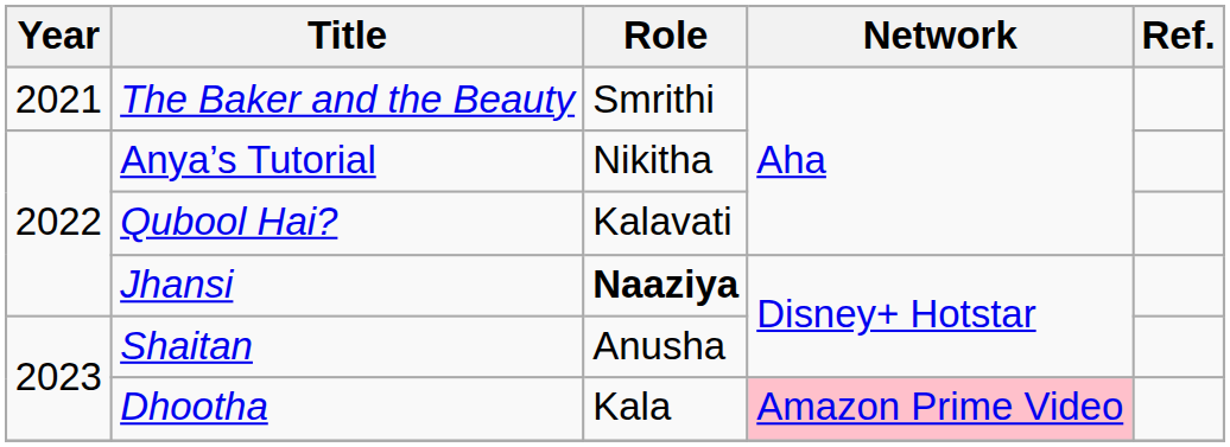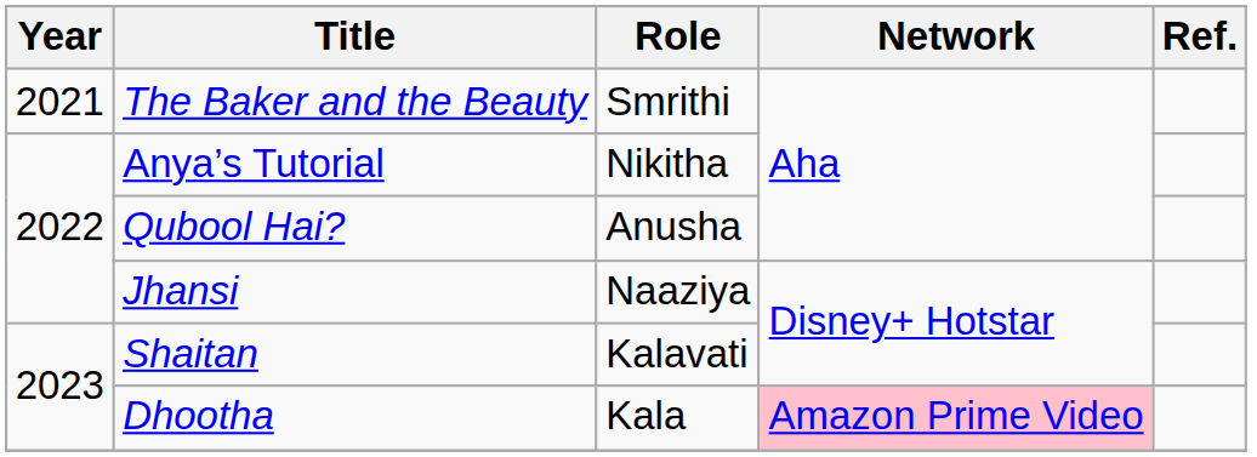Qubool Hai? | Role: Kalavati -> Anusha
Jhansi | Role: bold -> normal
Shaitan | Role: Anusha -> Kalavati
